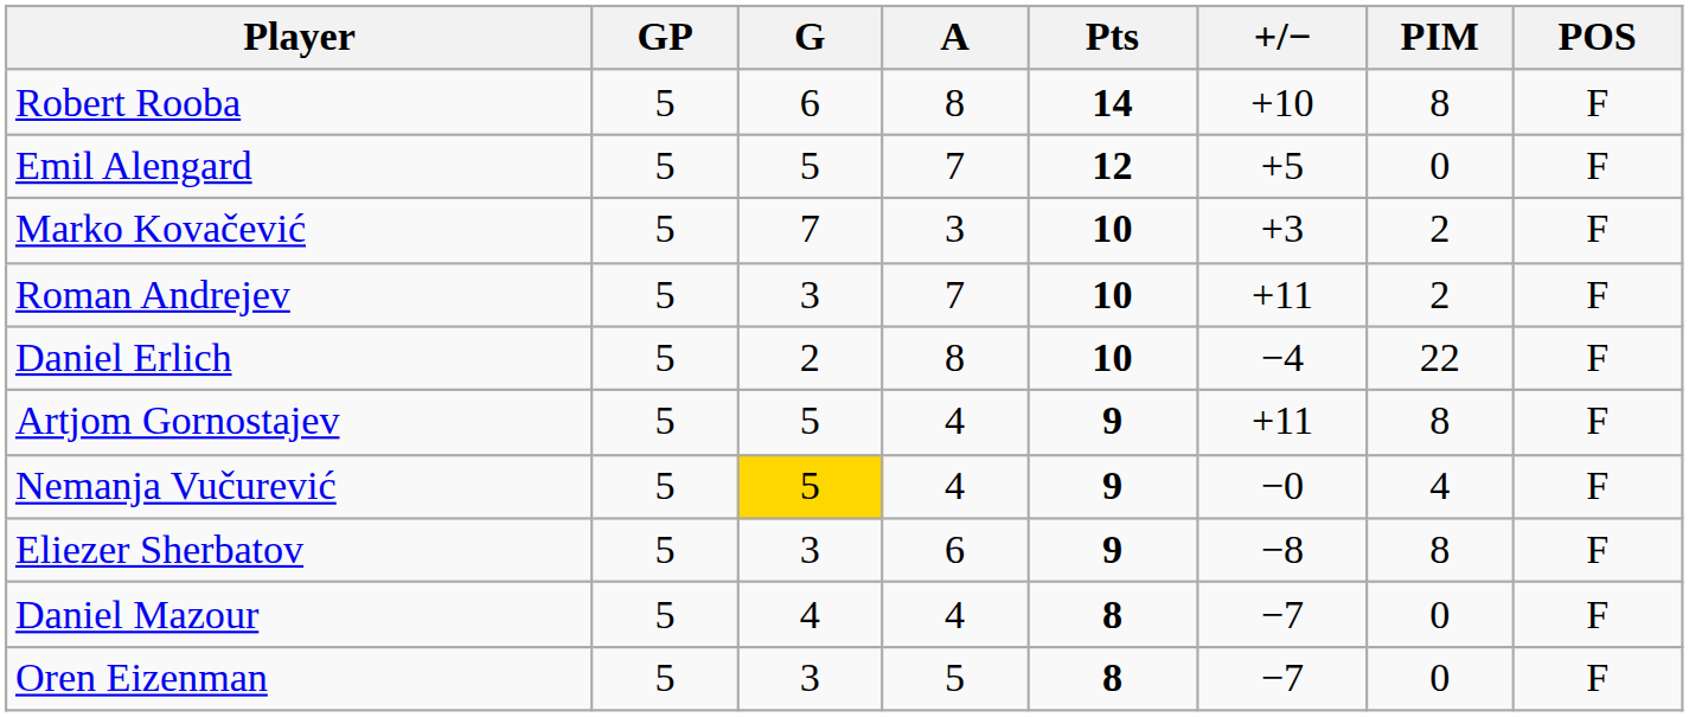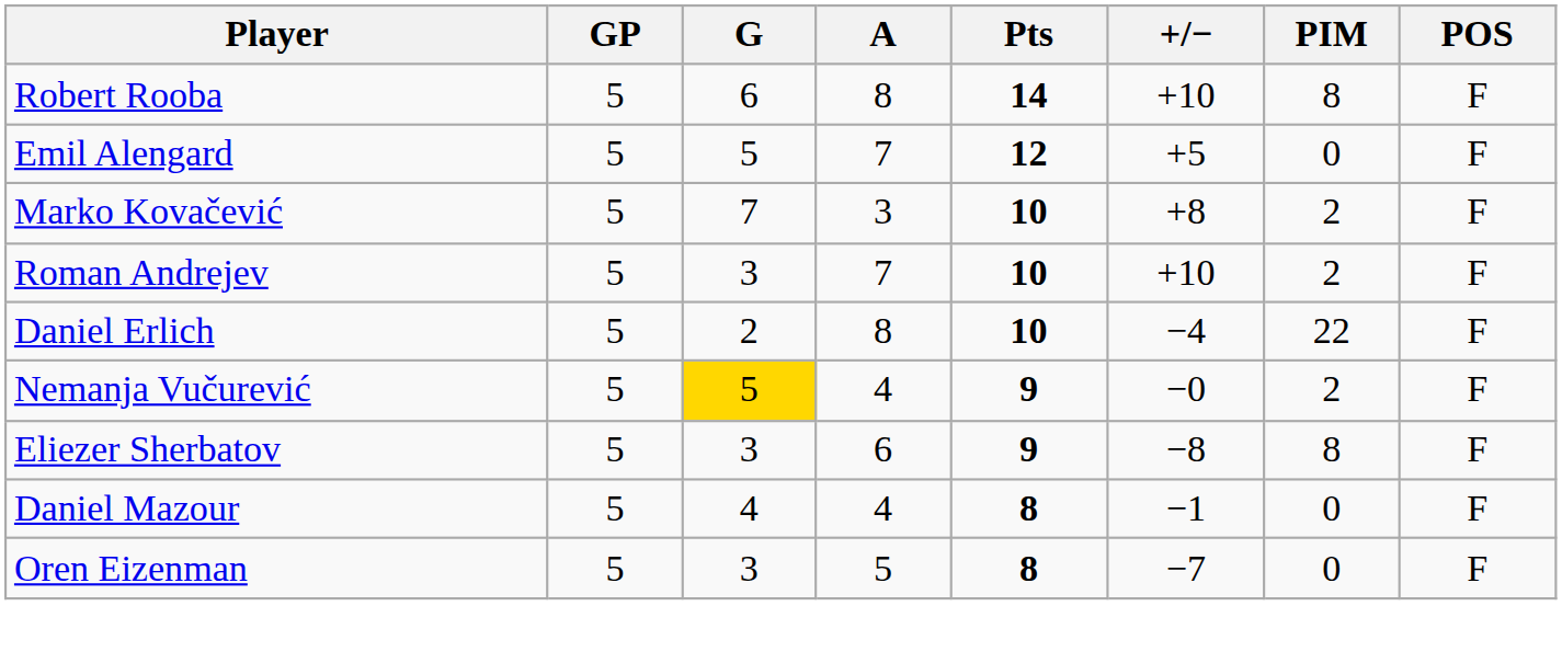Marko Kovačević | +/−: +3 -> +8
Roman Andrejev | +/−: +11 -> +10
- row: Artjom Gornostajev | 5 | 5 | 4 | 9 | +11 | 8 | F
Nemanja Vučurević | PIM: 4 -> 2
Daniel Mazour | +/−: −7 -> −1
